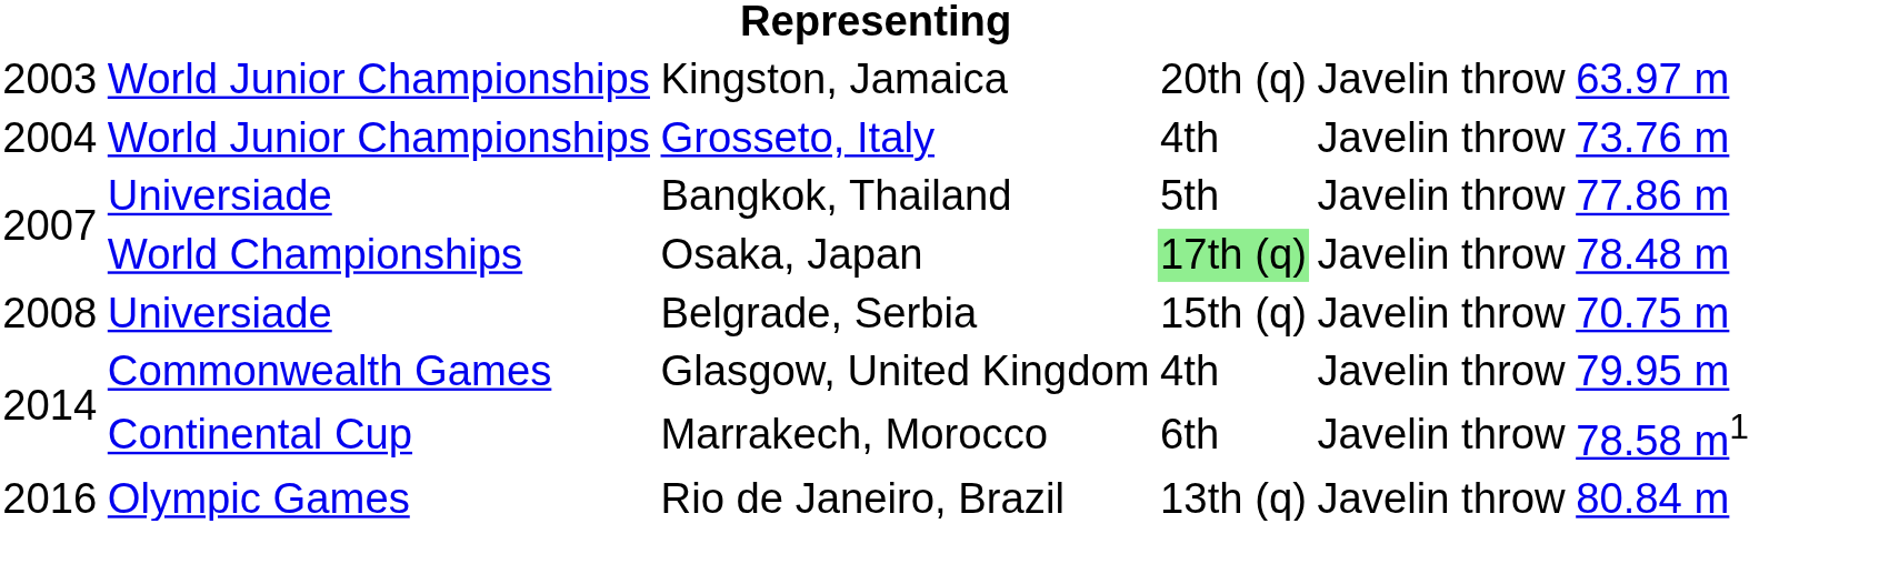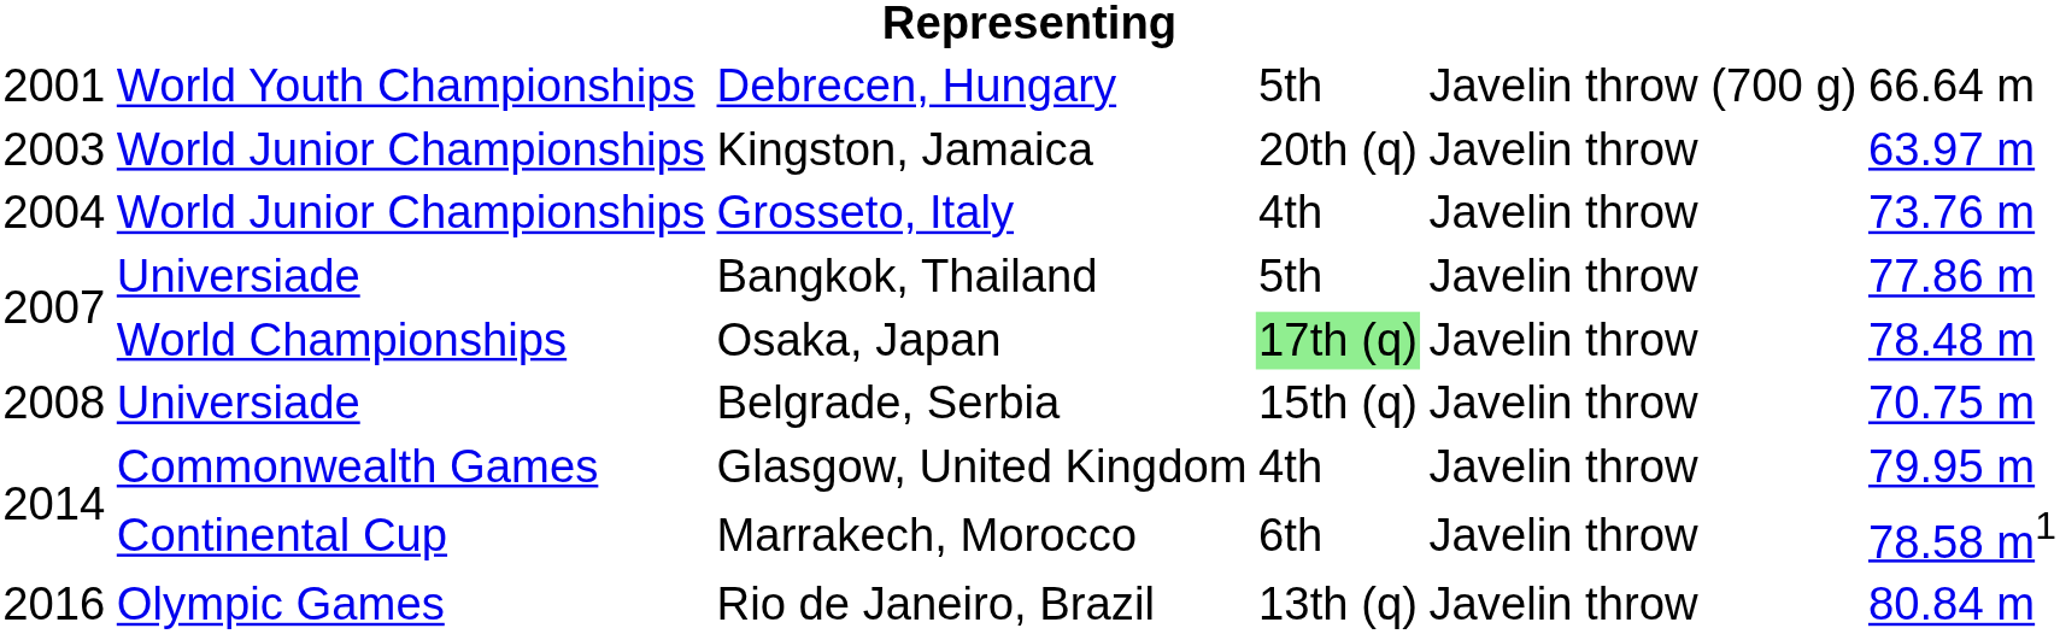+ row: 2001 | World Youth Championships | Debrecen, Hungary | 5th | Javelin throw (700 g) | 66.64 m
